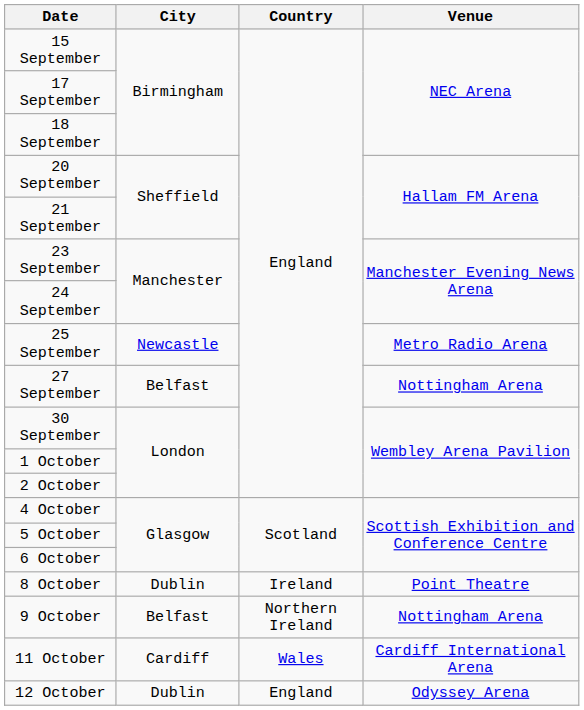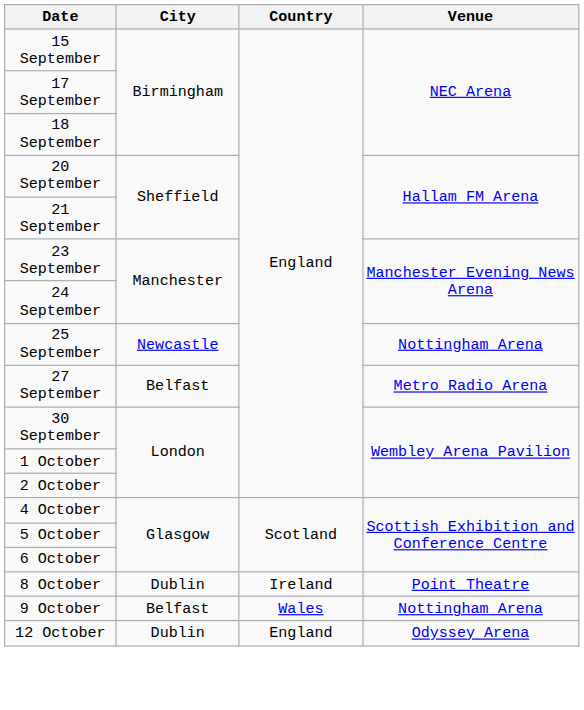25 September | Venue: Metro Radio Arena -> Nottingham Arena
27 September | Venue: Nottingham Arena -> Metro Radio Arena
9 October | Country: Northern Ireland -> Wales
- row: 11 October | Cardiff | Wales | Cardiff International Arena
